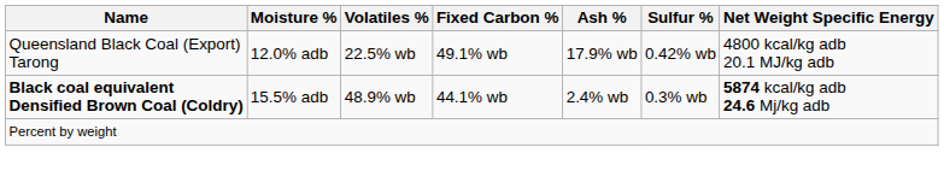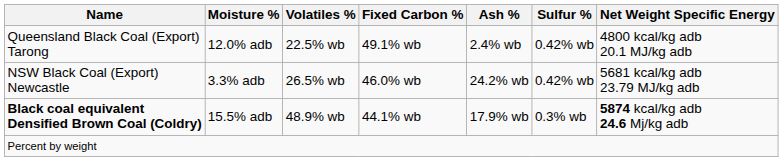Queensland Black Coal (Export) Tarong | Ash %: 17.9% wb -> 2.4% wb
+ row: NSW Black Coal (Export) Newcastle | 3.3% adb | 26.5% wb | 46.0% wb | 24.2% wb | 0.42% wb | 5681 kcal/kg adb 23.79 MJ/kg adb
Black coal equivalent Densified Brown Coal (Coldry) | Ash %: 2.4% wb -> 17.9% wb
